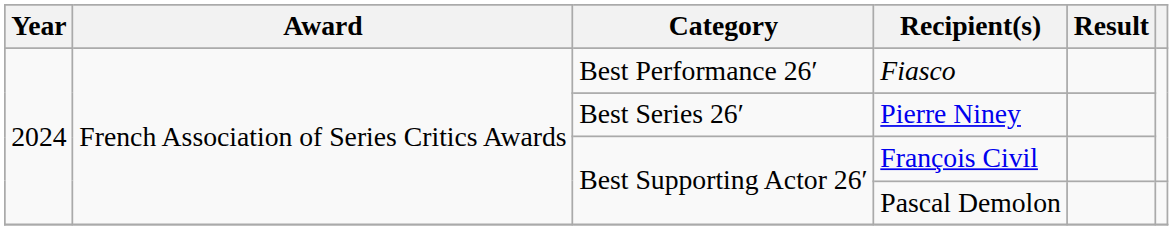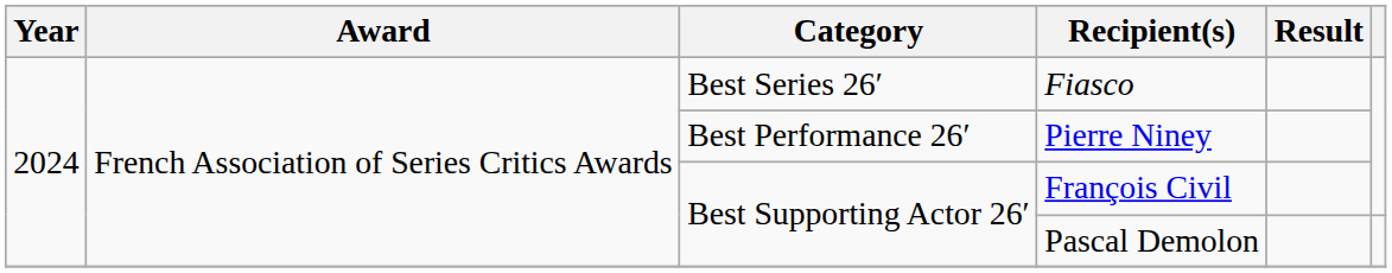Fiasco | Category: Best Performance 26′ -> Best Series 26′
Pierre Niney | Category: Best Series 26′ -> Best Performance 26′
